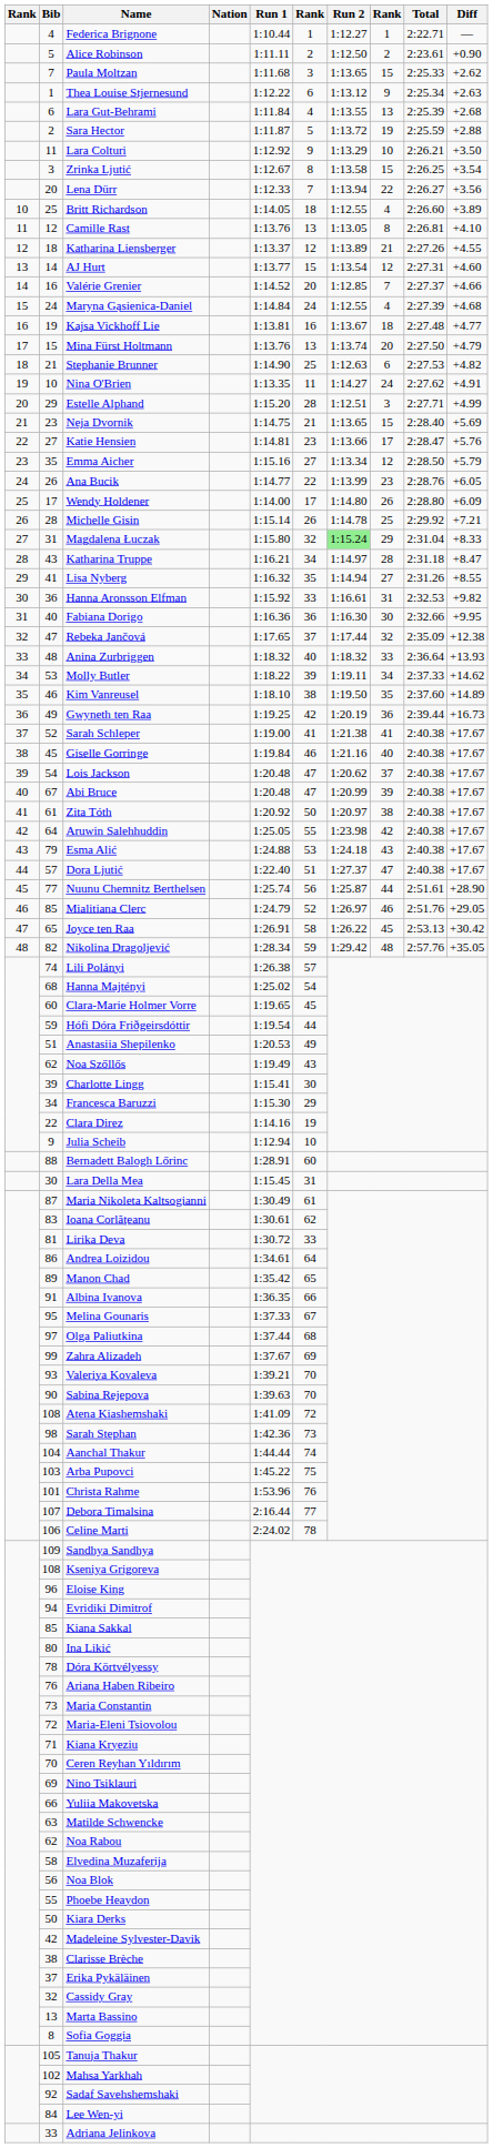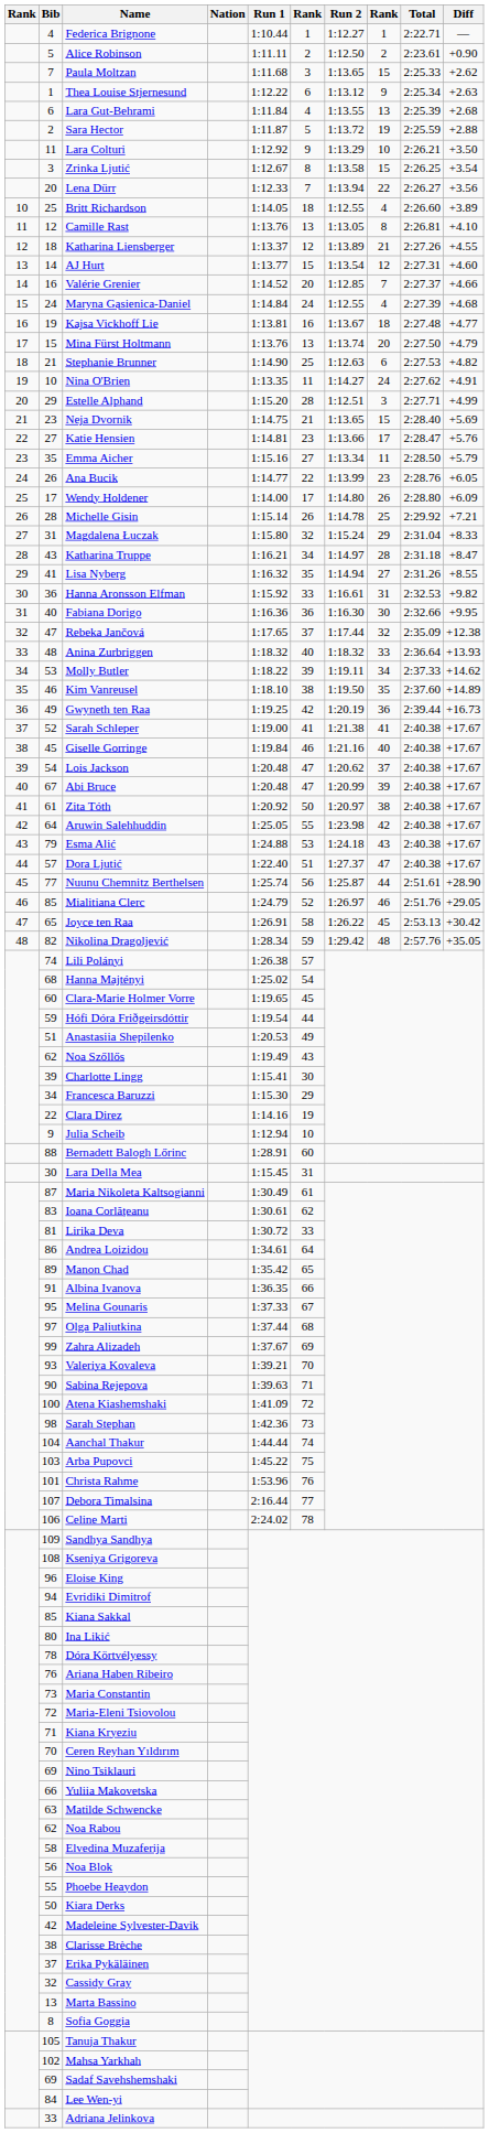Emma Aicher | column 8: 12 -> 11
Magdalena Łuczak | Run 2: lightgreen background -> no background
Sabina Rejepova | column 6: 70 -> 71
Atena Kiashemshaki | Bib: 108 -> 100
Sadaf Savehshemshaki | Bib: 92 -> 69
